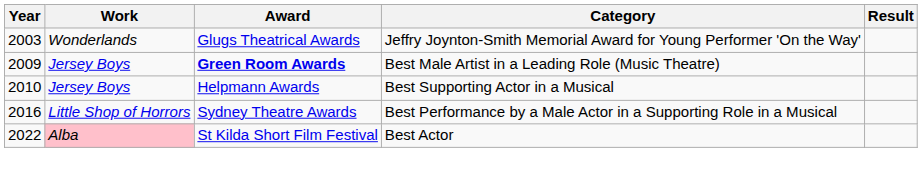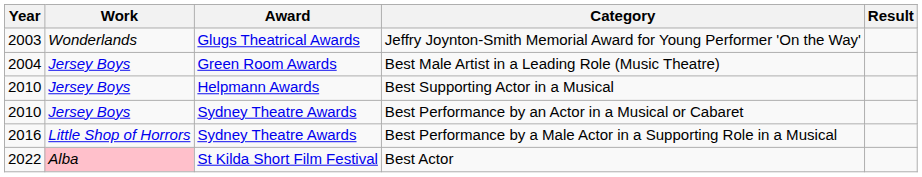Best Male Artist in a Leading Role (Music Theatre) | Year: 2009 -> 2004
Best Male Artist in a Leading Role (Music Theatre) | Award: bold -> normal
+ row: 2010 | Jersey Boys | Sydney Theatre Awards | Best Performance by an Actor in a Musical or Cabaret
